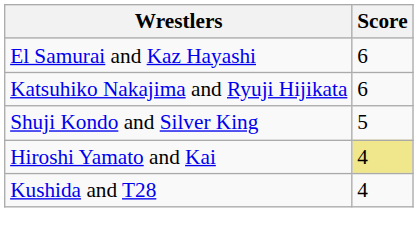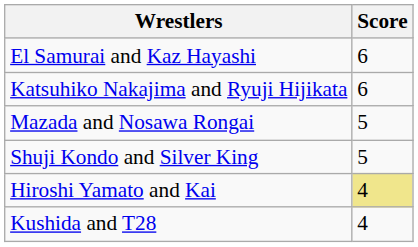+ row: Mazada and Nosawa Rongai | 5
